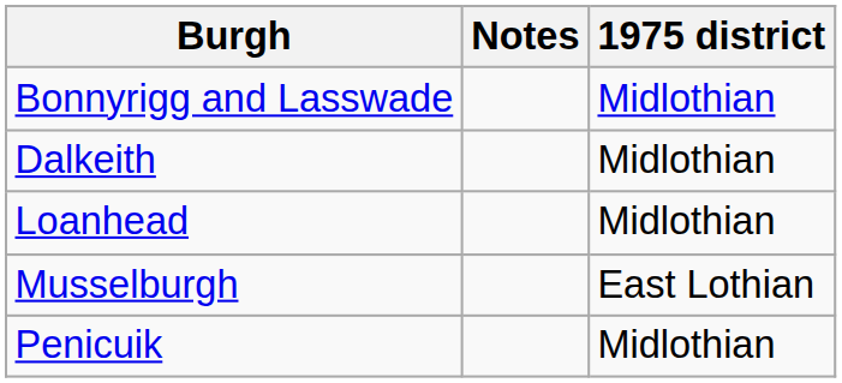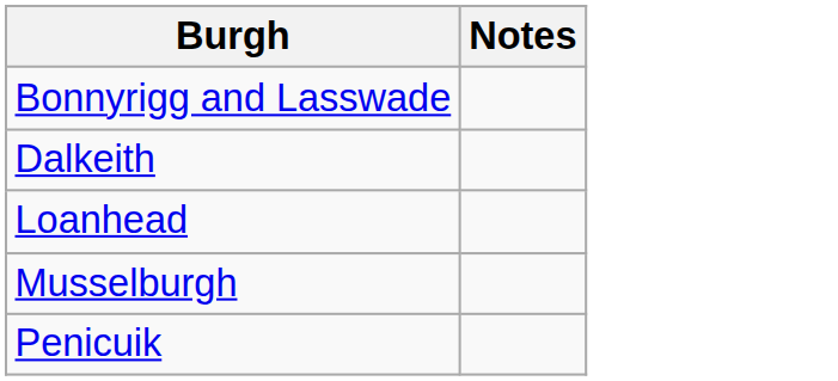- column: 1975 district | Midlothian | Midlothian | Midlothian | East Lothian | Midlothian
